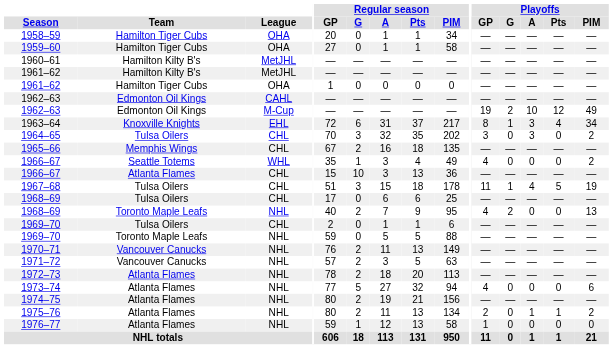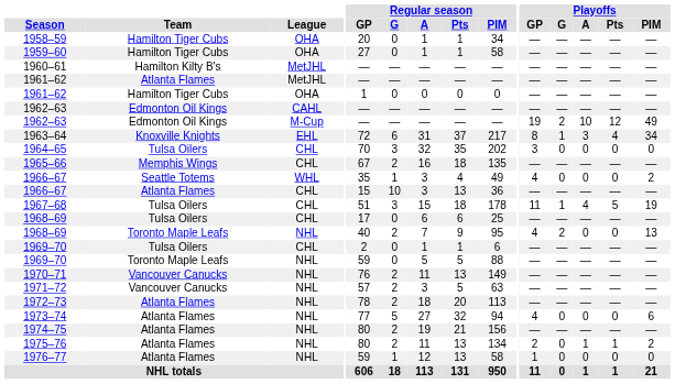1961–62 / MetJHL | Team: Hamilton Kilty B's -> Atlanta Flames
1964–65 | Playoffs / A: 3 -> 0
1964–65 | Playoffs / PIM: 2 -> 0
